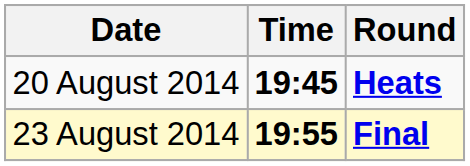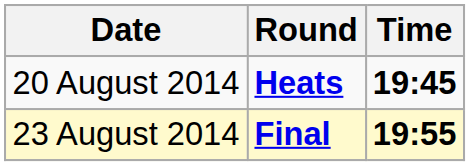columns swapped: Time <-> Round
